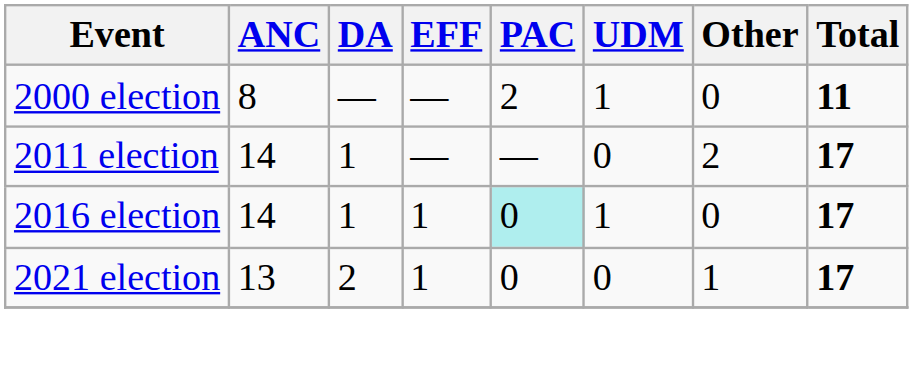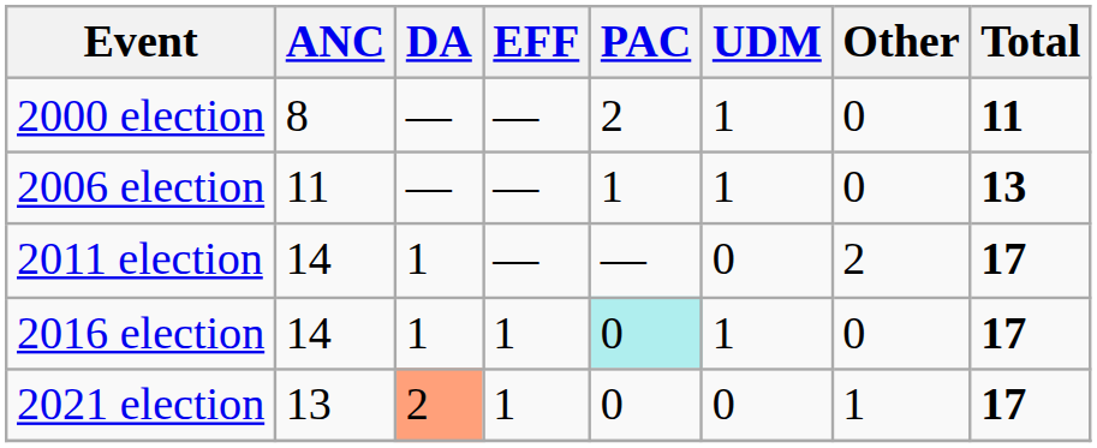+ row: 2006 election | 11 | — | — | 1 | 1 | 0 | 13
2021 election | DA: no background -> lightsalmon background
